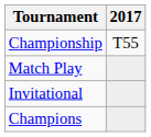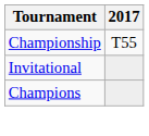- row: Match Play
